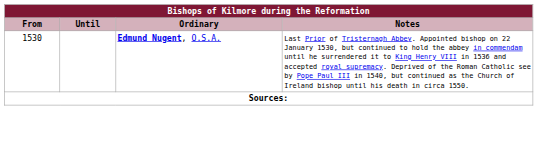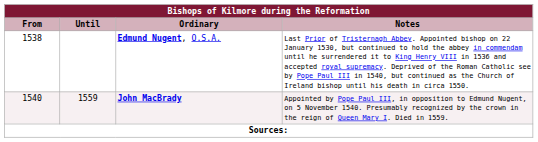Edmund Nugent, O.S.A. | From: 1530 -> 1538
+ row: 1540 | 1559 | John MacBrady | Appointed by Pope Paul III, in opposition to Edmund Nugent, on 5 November 1540. Presumably recognized by the crown in the reign of Queen Mary I. Died in 1559.
